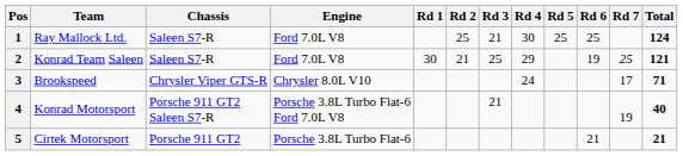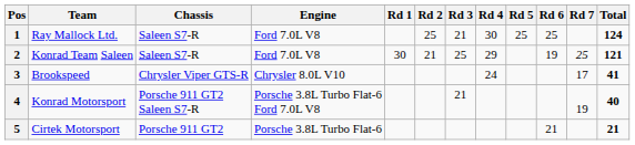3 | Total: 71 -> 41
